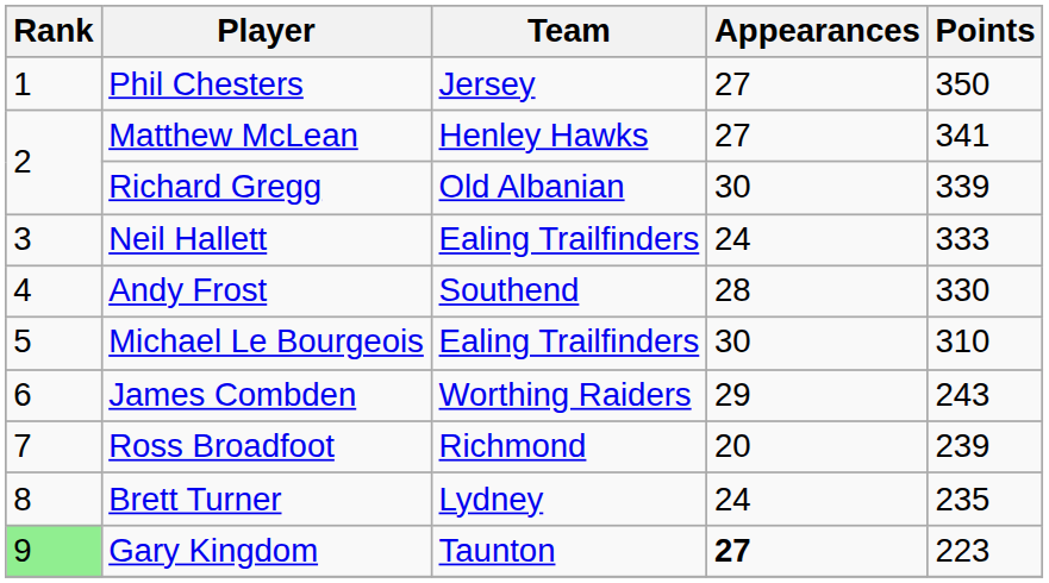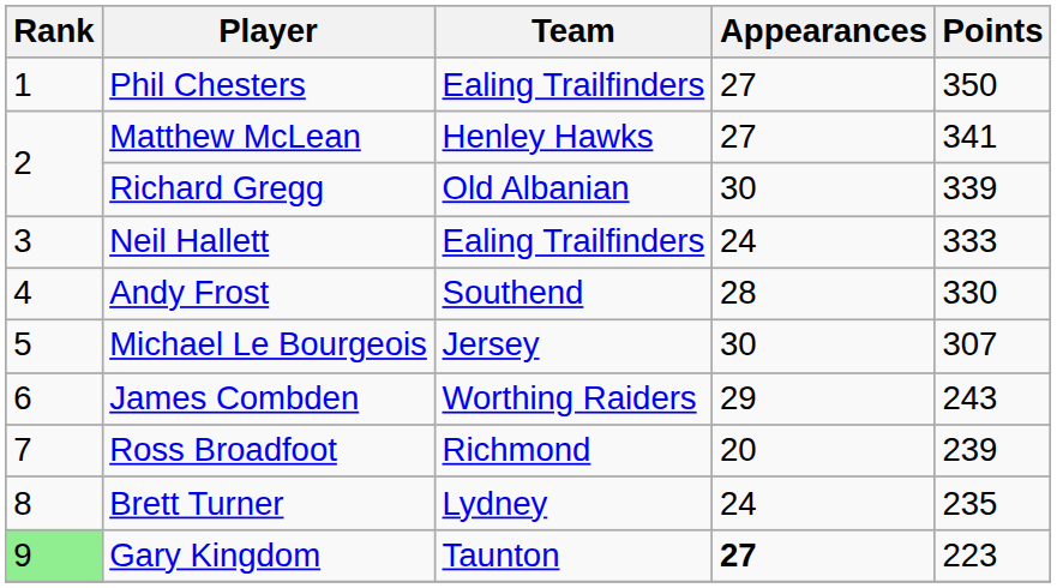Phil Chesters | Team: Jersey -> Ealing Trailfinders
Michael Le Bourgeois | Team: Ealing Trailfinders -> Jersey
Michael Le Bourgeois | Points: 310 -> 307
